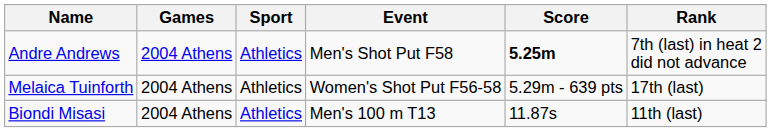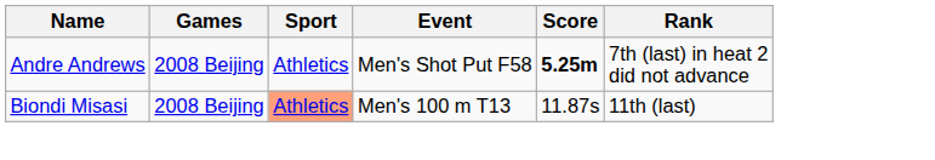Andre Andrews | Games: 2004 Athens -> 2008 Beijing
- row: Melaica Tuinforth | 2004 Athens | Athletics | Women's Shot Put F56-58 | 5.29m - 639 pts | 17th (last)
Biondi Misasi | Games: 2004 Athens -> 2008 Beijing
Biondi Misasi | Sport: no background -> lightsalmon background
